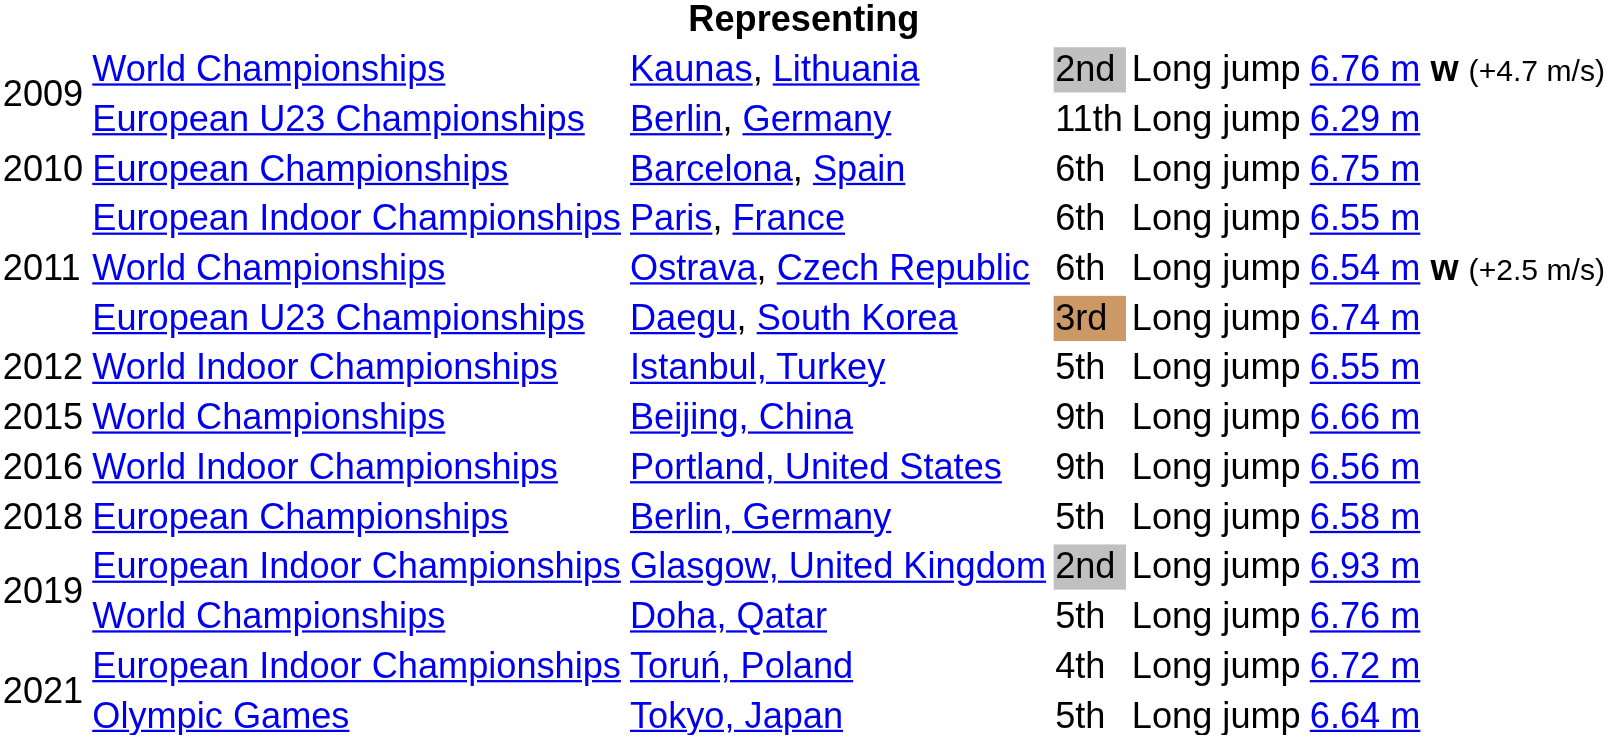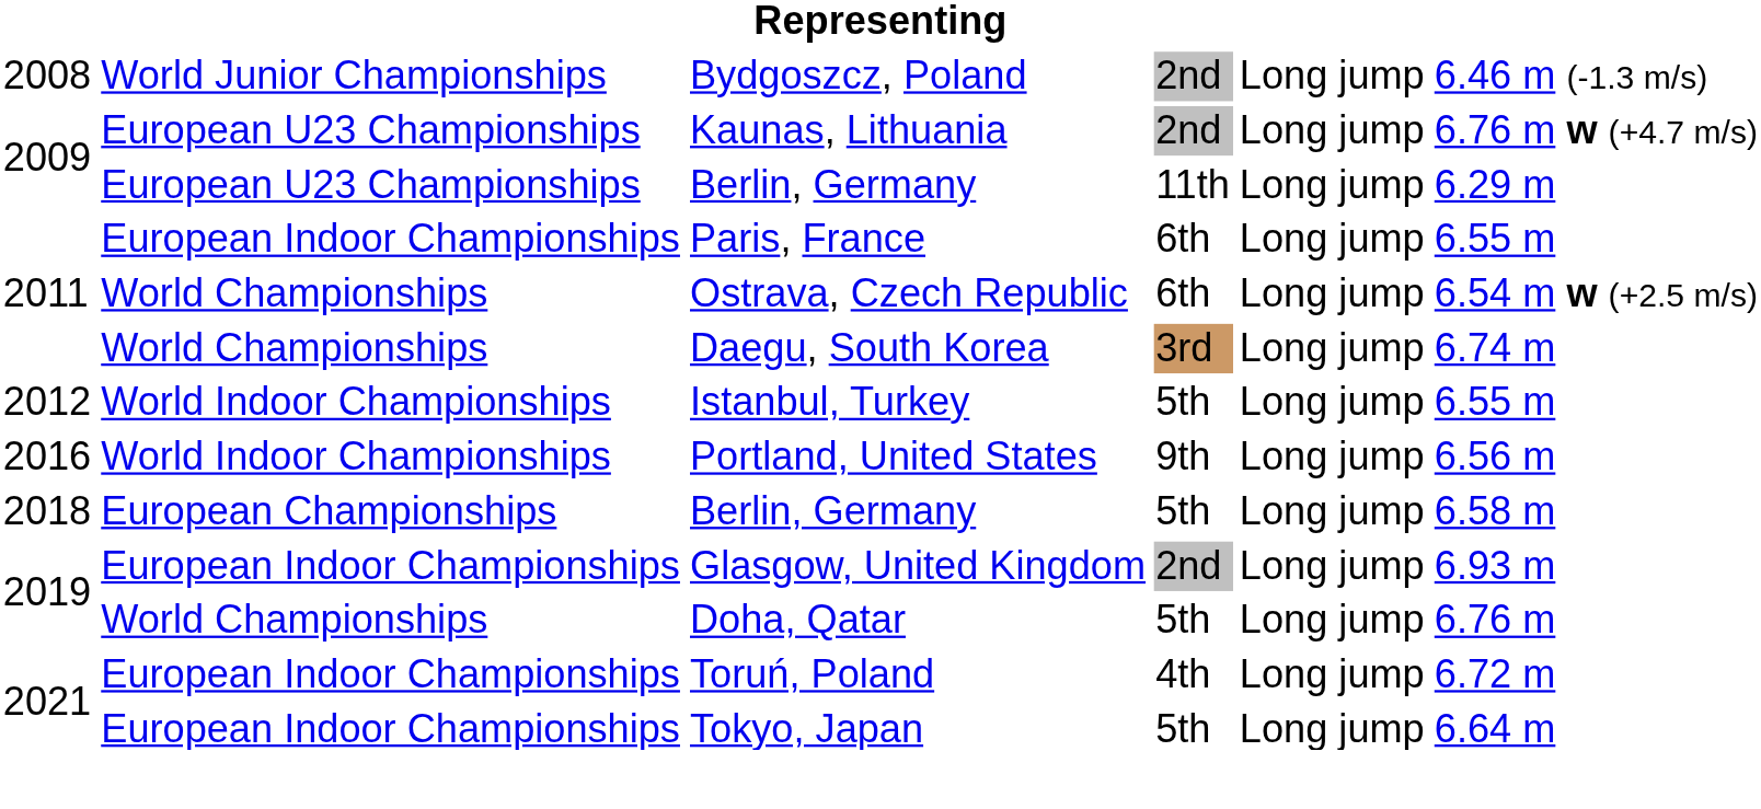+ row: 2008 | World Junior Championships | Bydgoszcz, Poland | 2nd | Long jump | 6.46 m (-1.3 m/s)
Kaunas, Lithuania | column 2: World Championships -> European U23 Championships
- row: 2010 | European Championships | Barcelona, Spain | 6th | Long jump | 6.75 m
Daegu, South Korea | column 2: European U23 Championships -> World Championships
- row: 2015 | World Championships | Beijing, China | 9th | Long jump | 6.66 m
Tokyo, Japan | column 2: Olympic Games -> European Indoor Championships
